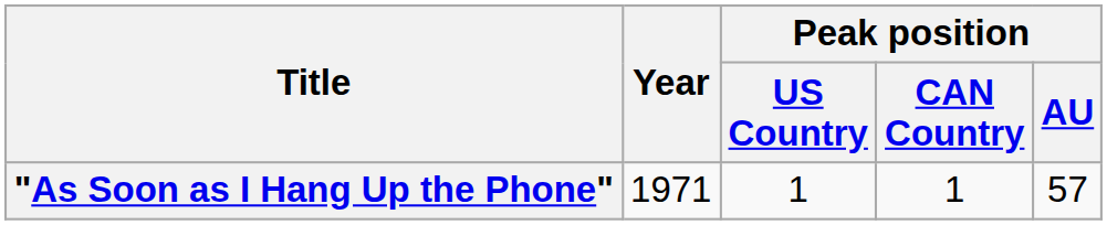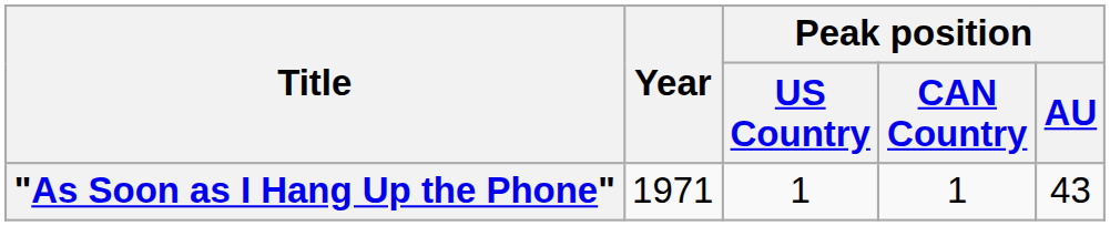"As Soon as I Hang Up the Phone" | Peak position / AU: 57 -> 43
